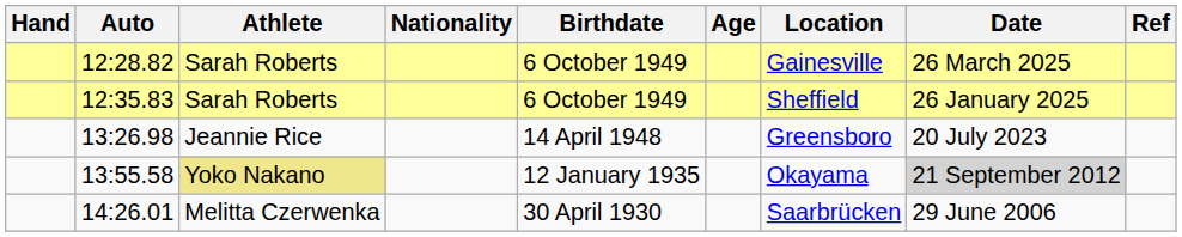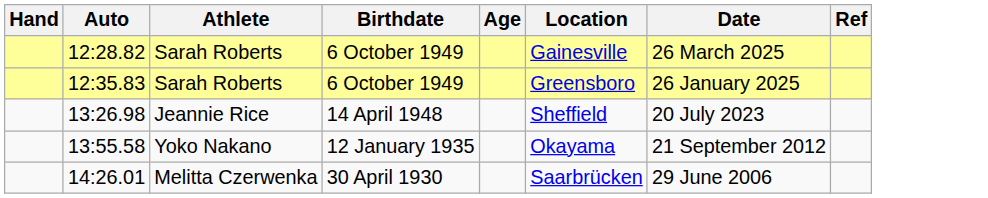- column: Nationality
12:35.83 | Location: Sheffield -> Greensboro
13:26.98 | Location: Greensboro -> Sheffield
13:55.58 | Athlete: khaki background -> no background
13:55.58 | Date: lightgrey background -> no background
